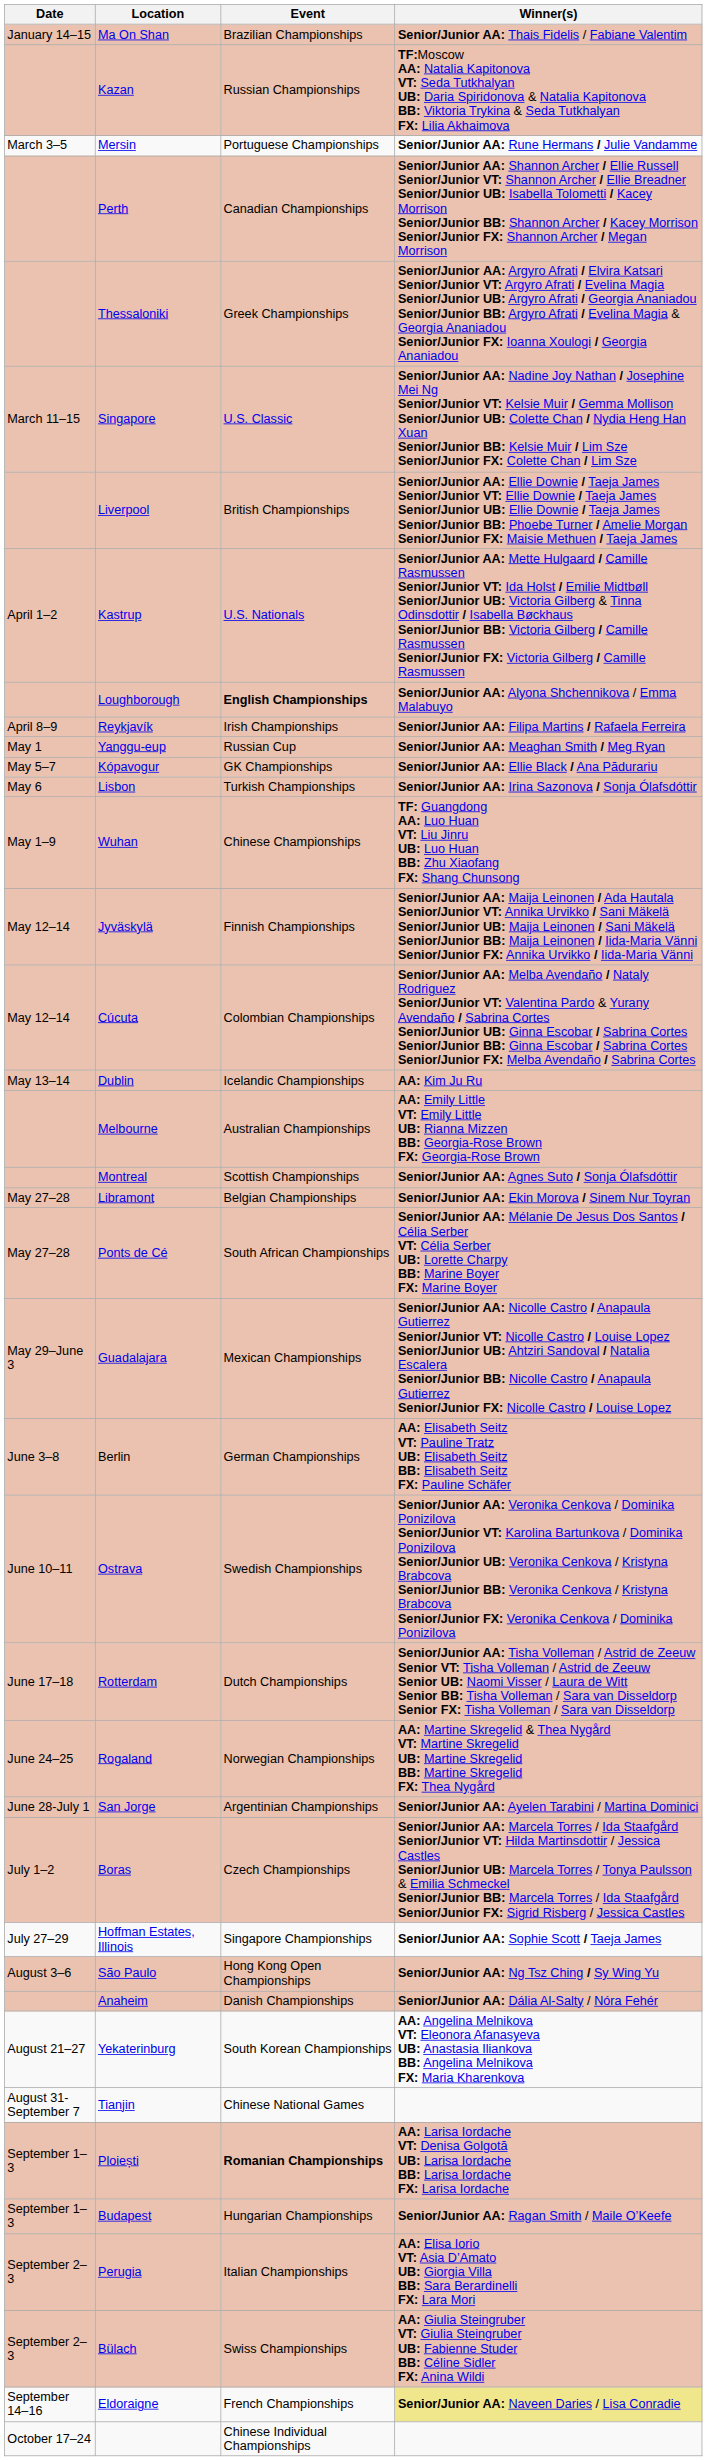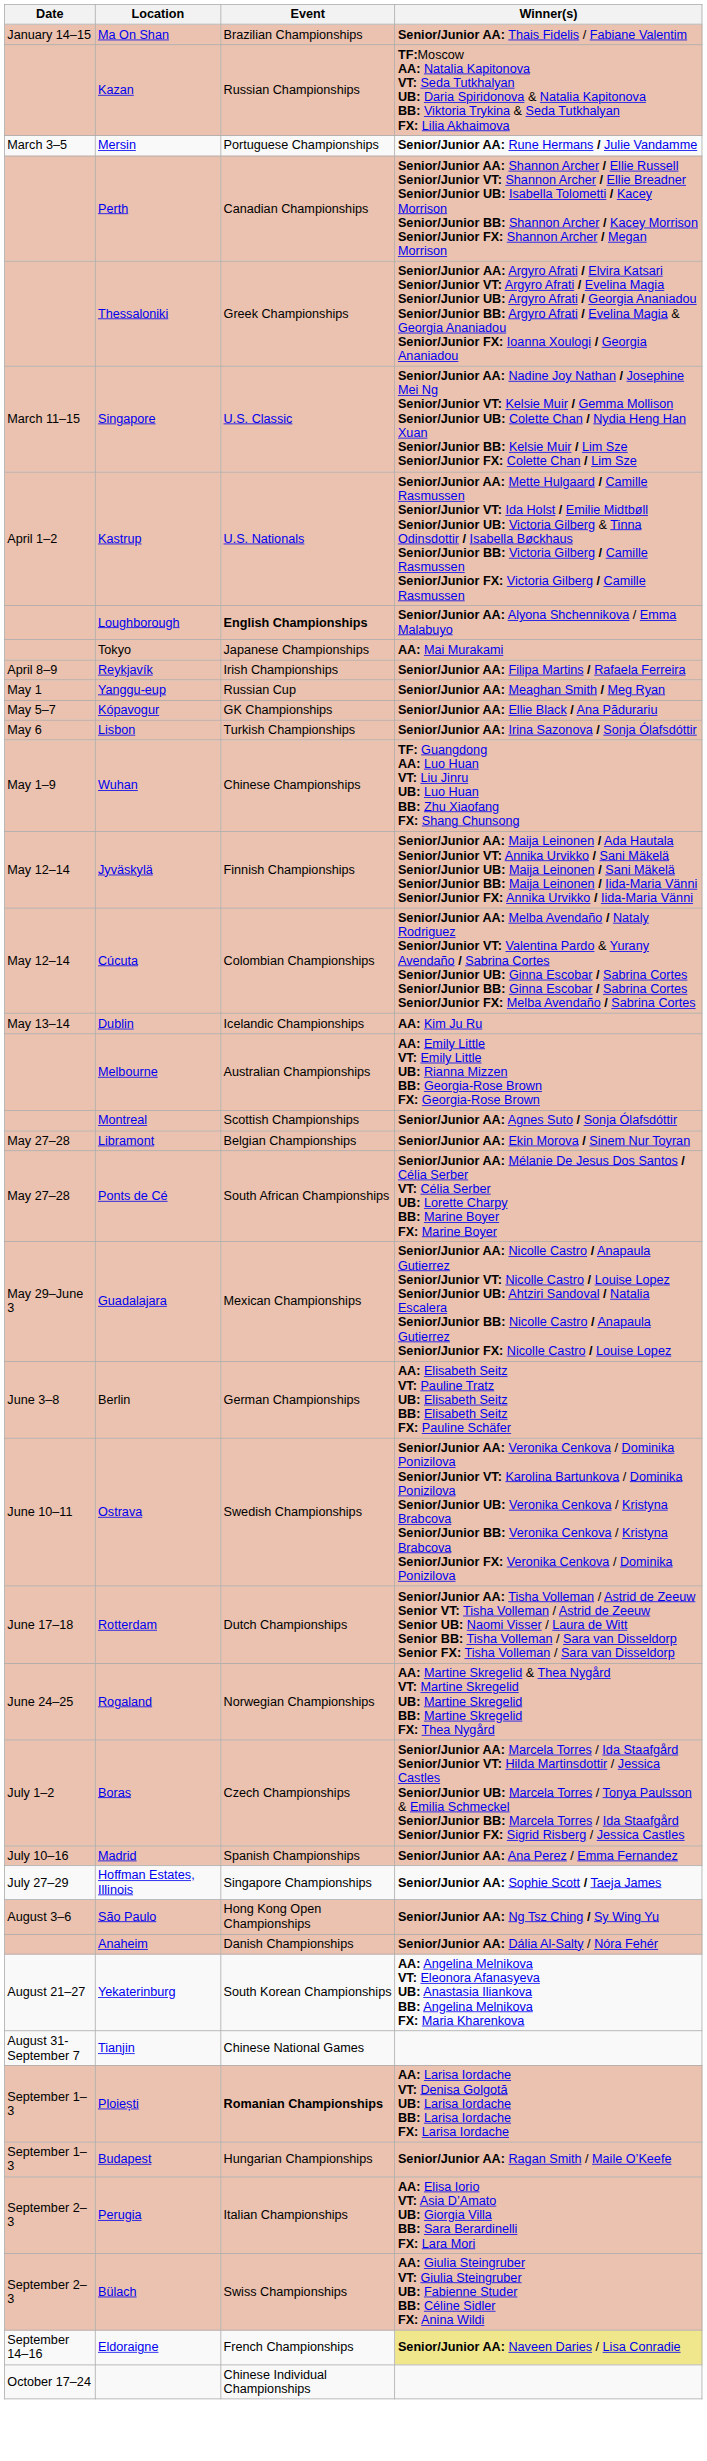- row: Liverpool | British Championships | Senior/Junior AA: Ellie Downie / Taeja James Senior/Junior VT: Ellie Downie / Taeja James Senior/Junior UB: Ellie Downie / Taeja James Senior/Junior BB: Phoebe Turner / Amelie Morgan Senior/Junior FX: Maisie Methuen / Taeja James
+ row: Tokyo | Japanese Championships | AA: Mai Murakami
- row: June 28-July 1 | San Jorge | Argentinian Championships | Senior/Junior AA: Ayelen Tarabini / Martina Dominici
+ row: July 10–16 | Madrid | Spanish Championships | Senior/Junior AA: Ana Perez / Emma Fernandez
